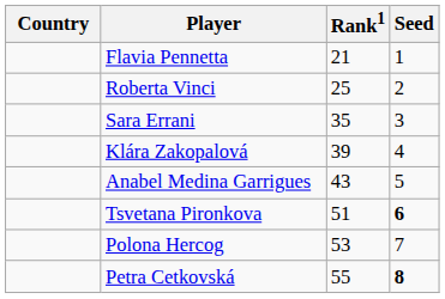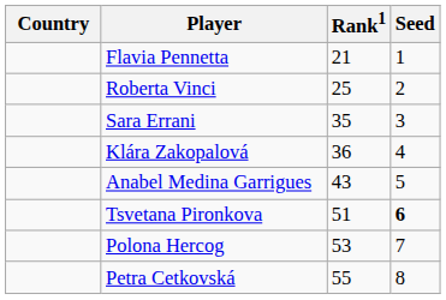Klára Zakopalová | Rank1: 39 -> 36
Petra Cetkovská | Seed: bold -> normal
